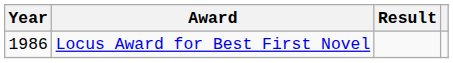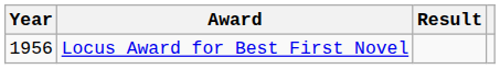Locus Award for Best First Novel | Year: 1986 -> 1956
